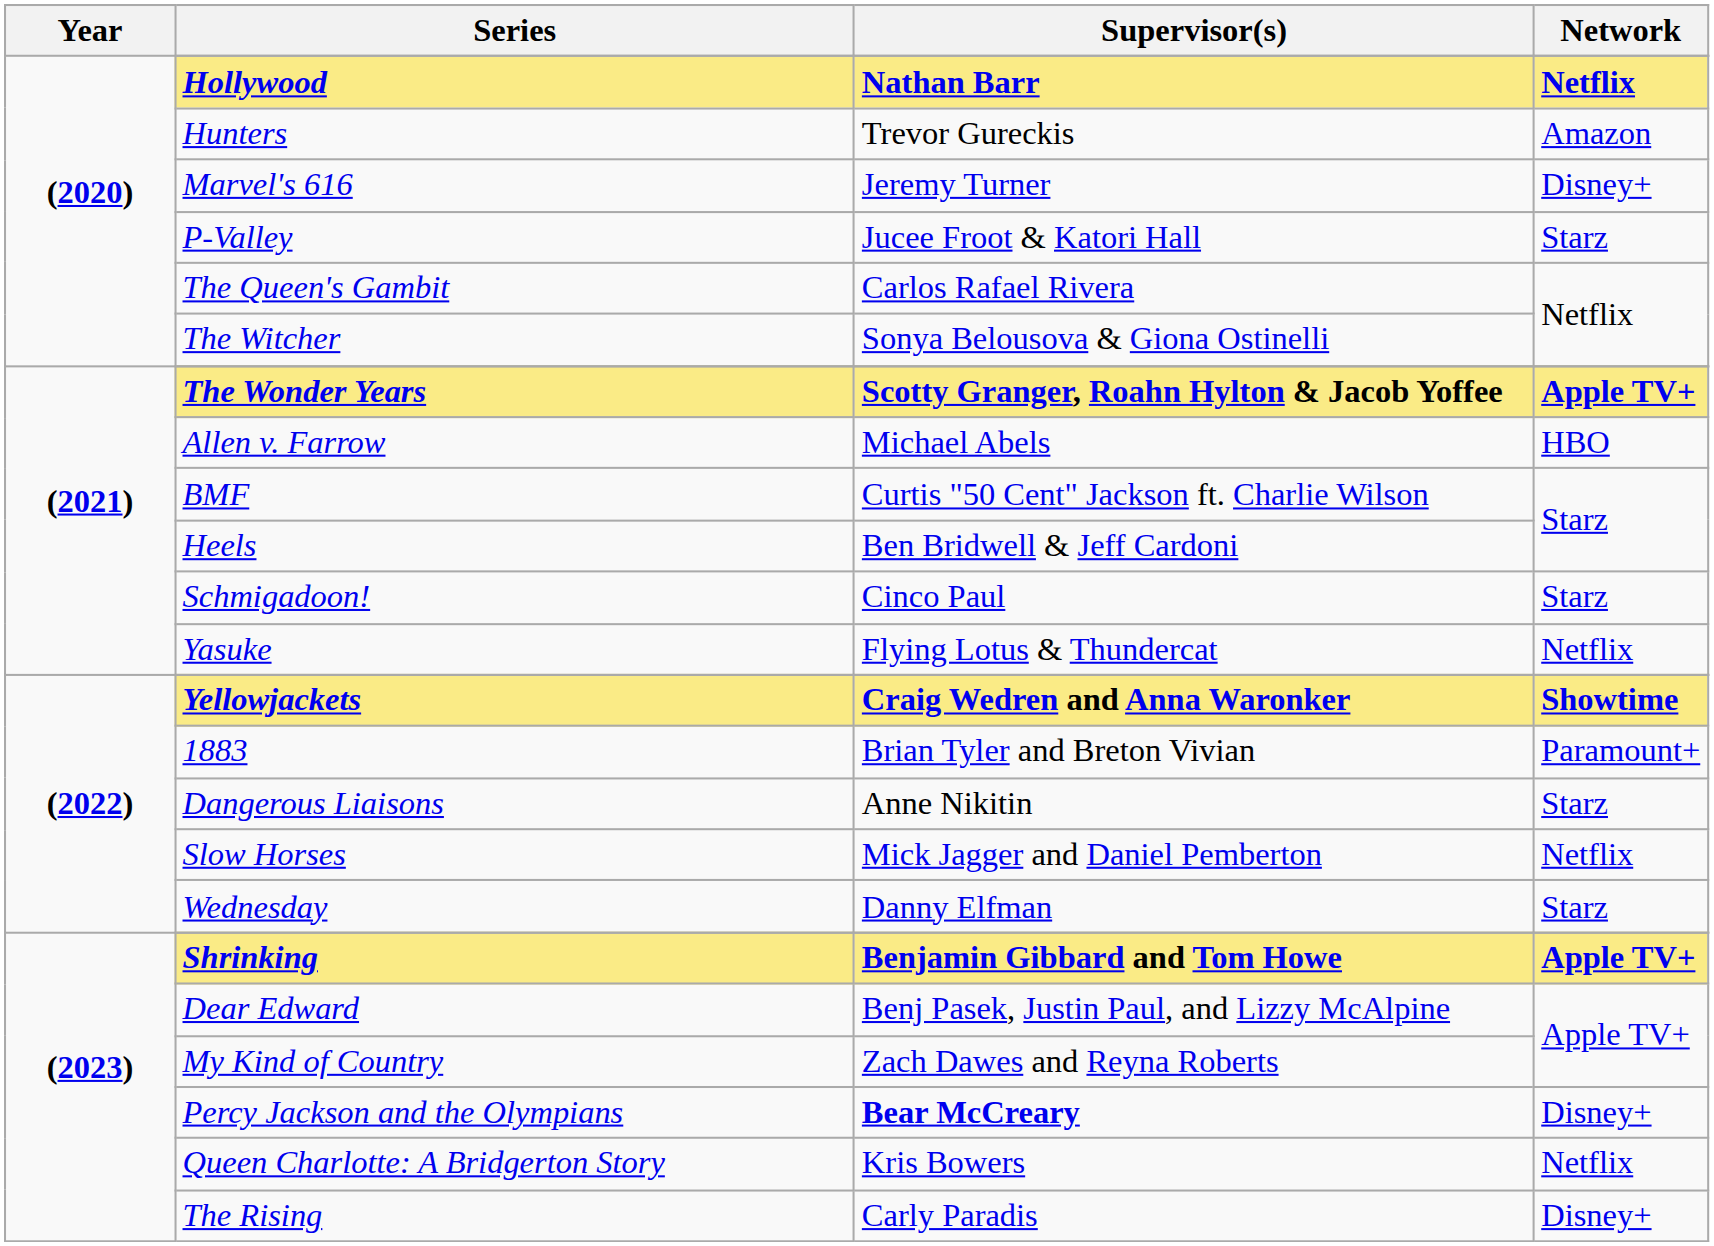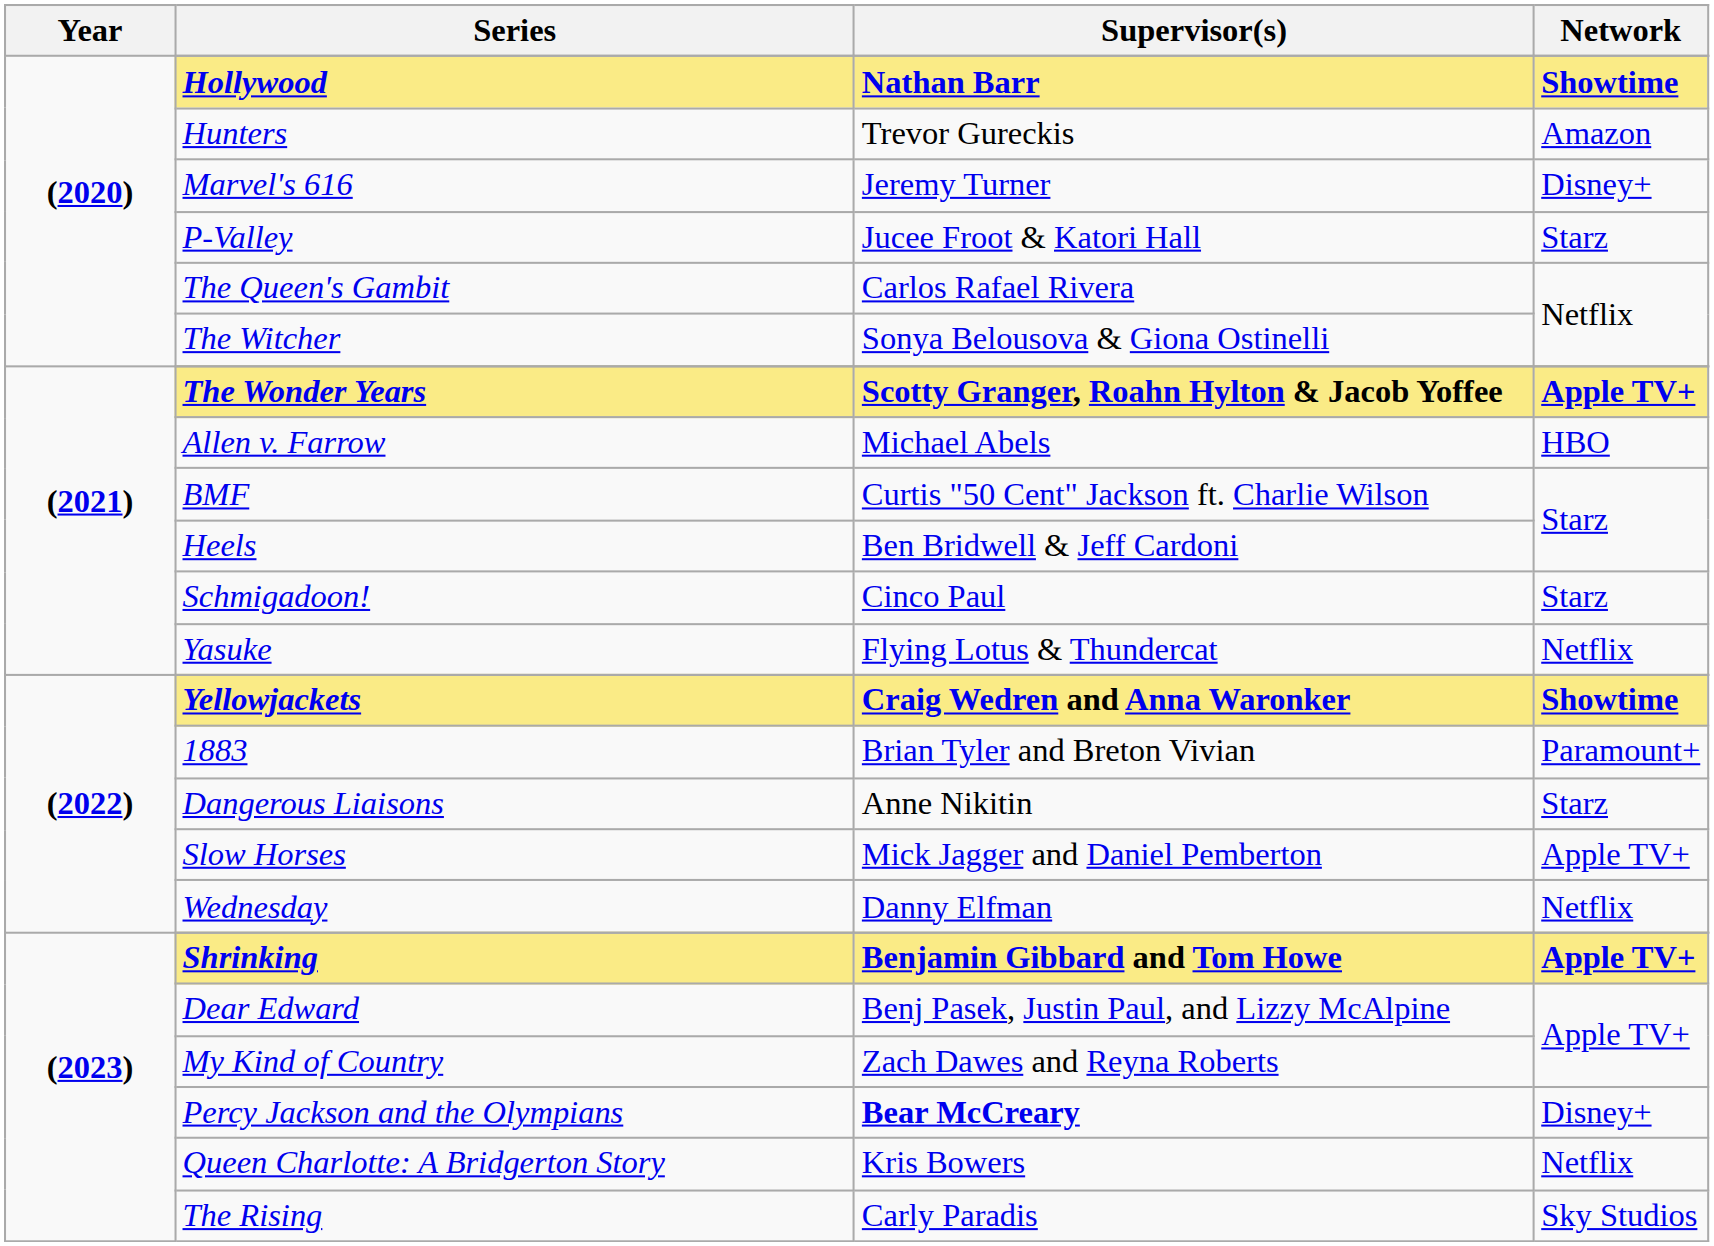Hollywood | Network: Netflix -> Showtime
Slow Horses | Network: Netflix -> Apple TV+
Wednesday | Network: Starz -> Netflix
The Rising | Network: Disney+ -> Sky Studios
